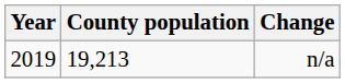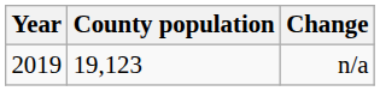n/a | County population: 19,213 -> 19,123
